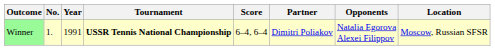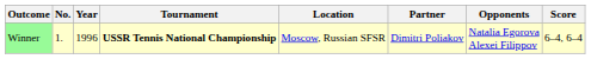columns swapped: Location <-> Score
Winner | Year: 1991 -> 1996
